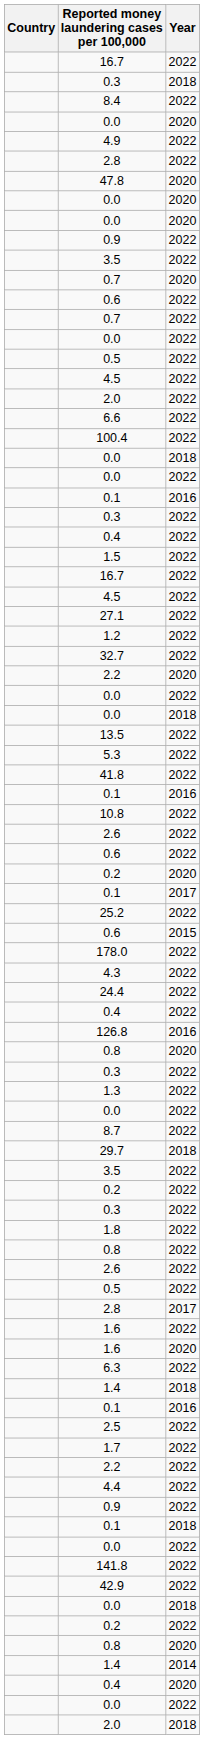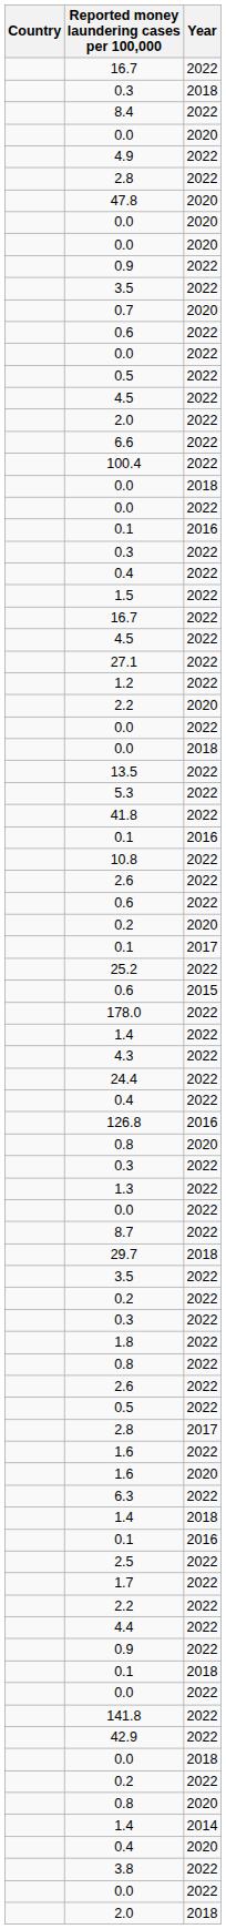- row: 0.7 | 2022
- row: 32.7 | 2022
+ row: 1.4 | 2022
+ row: 3.8 | 2022
